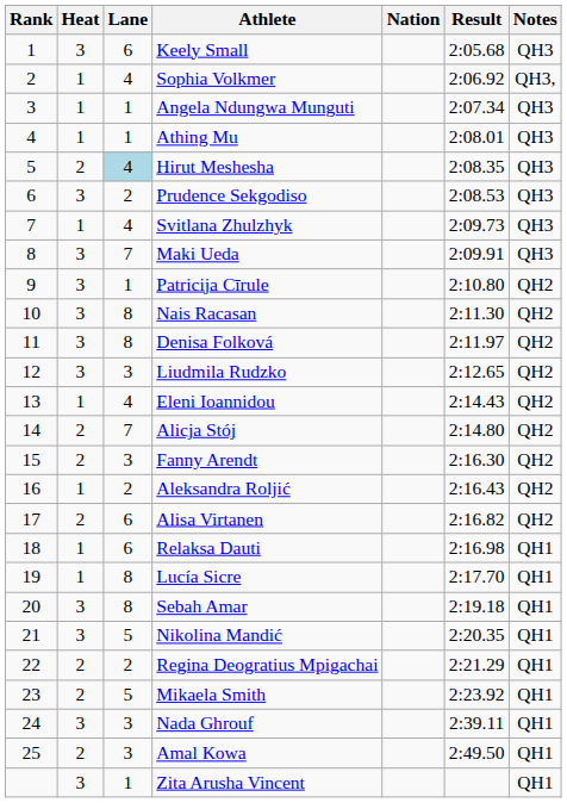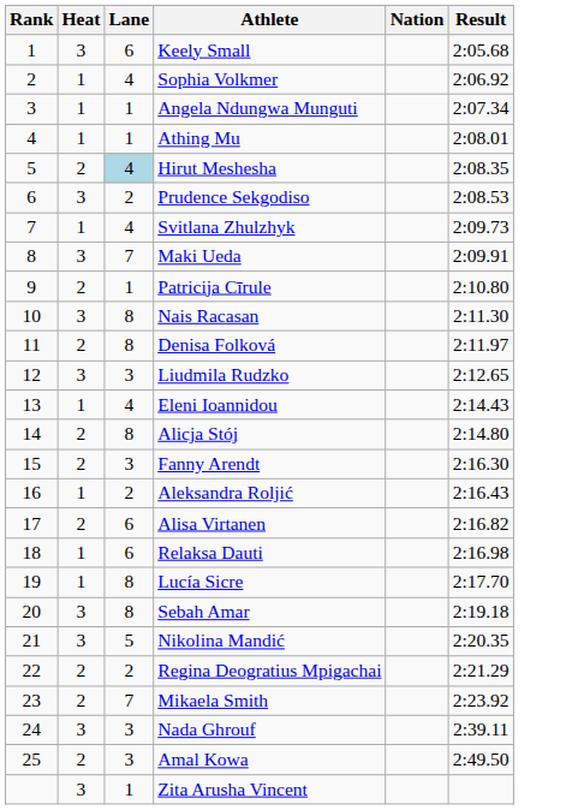- column: Notes | QH3 | QH3, | QH3 | QH3 | QH3 | QH3 | QH3 | QH3 | QH2 | QH2 | QH2 | QH2 | QH2 | QH2 | QH2 | QH2 | QH2 | QH1 | QH1 | QH1 | QH1 | QH1 | QH1 | QH1 | QH1 | QH1
Patricija Cīrule | Heat: 3 -> 2
Denisa Folková | Heat: 3 -> 2
Alicja Stój | Lane: 7 -> 8
Mikaela Smith | Lane: 5 -> 7
